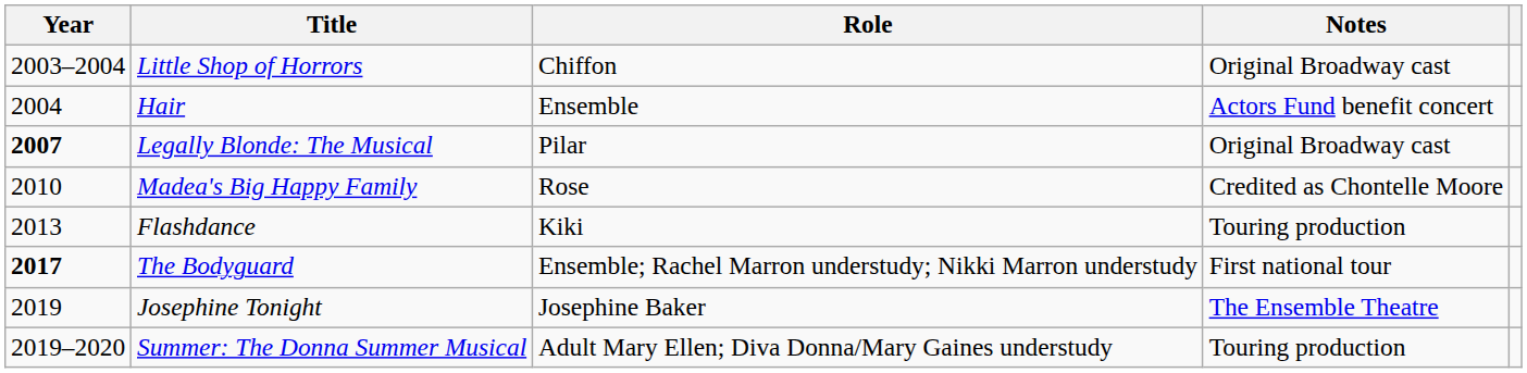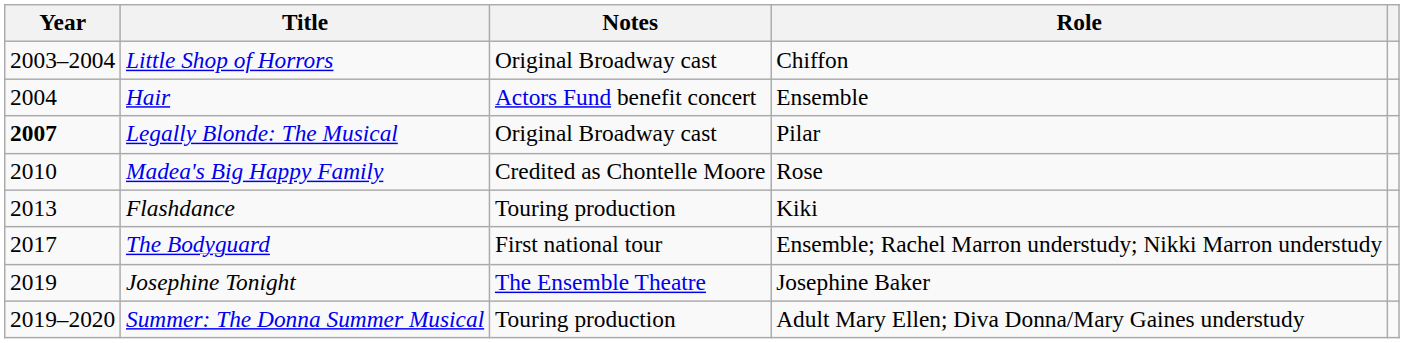columns swapped: Role <-> Notes
The Bodyguard | Year: bold -> normal
